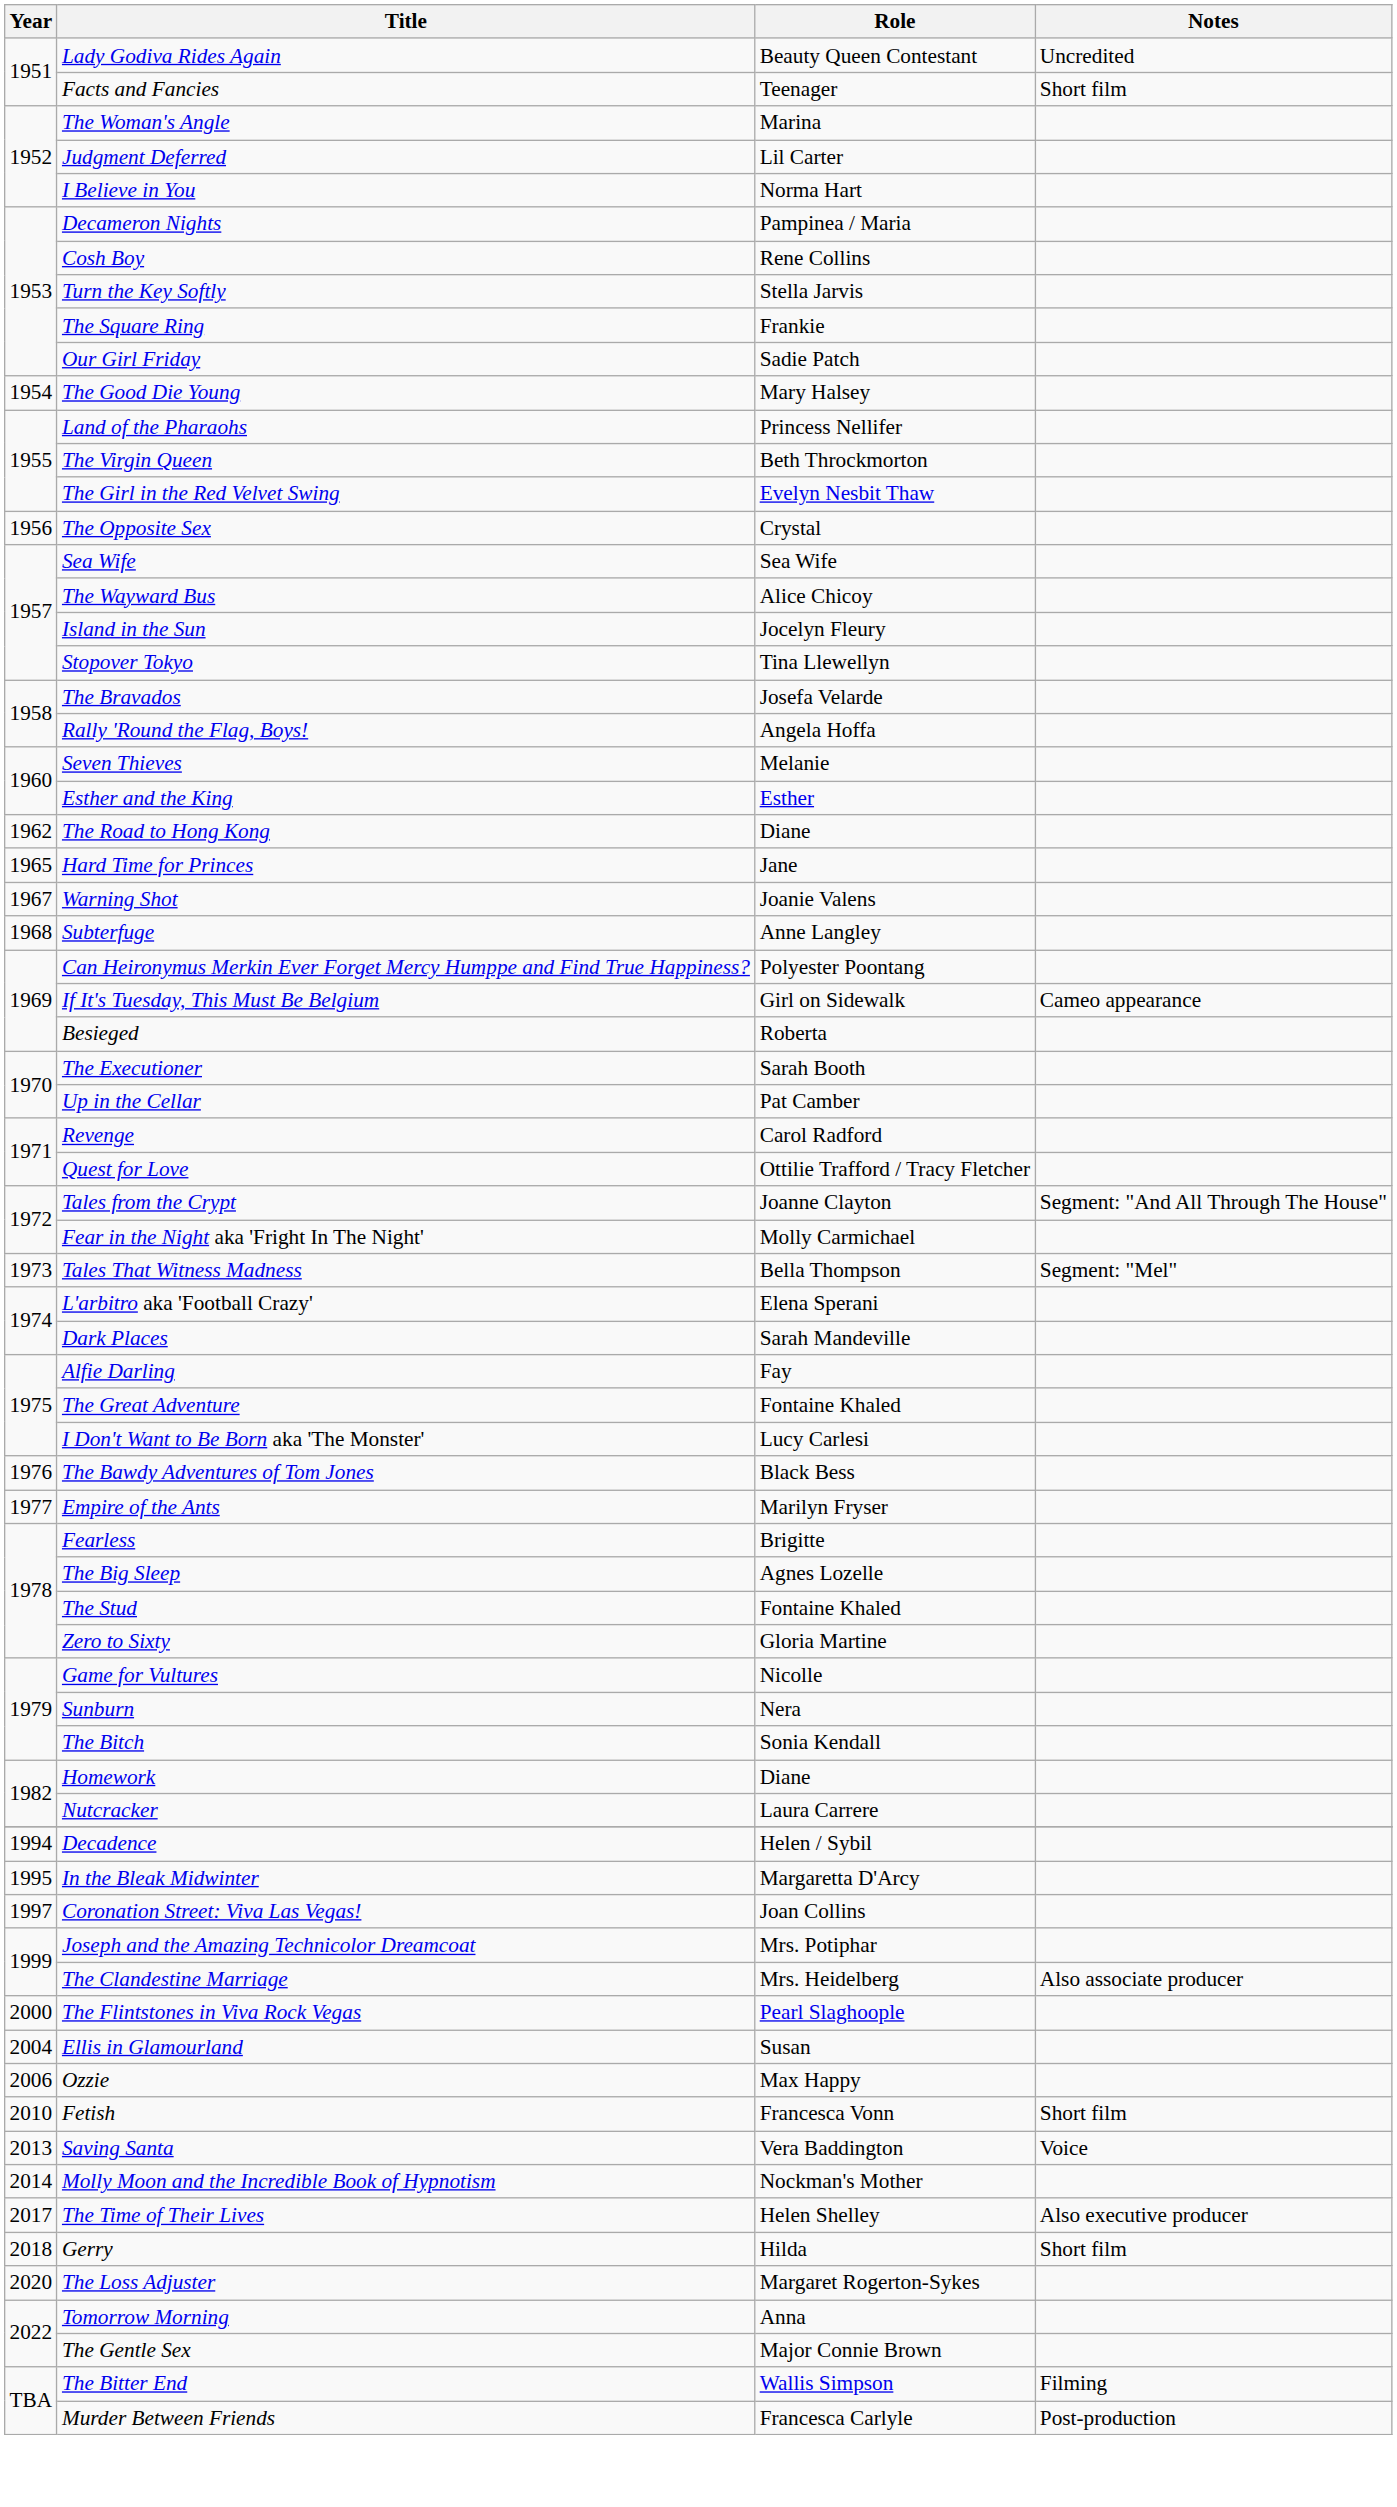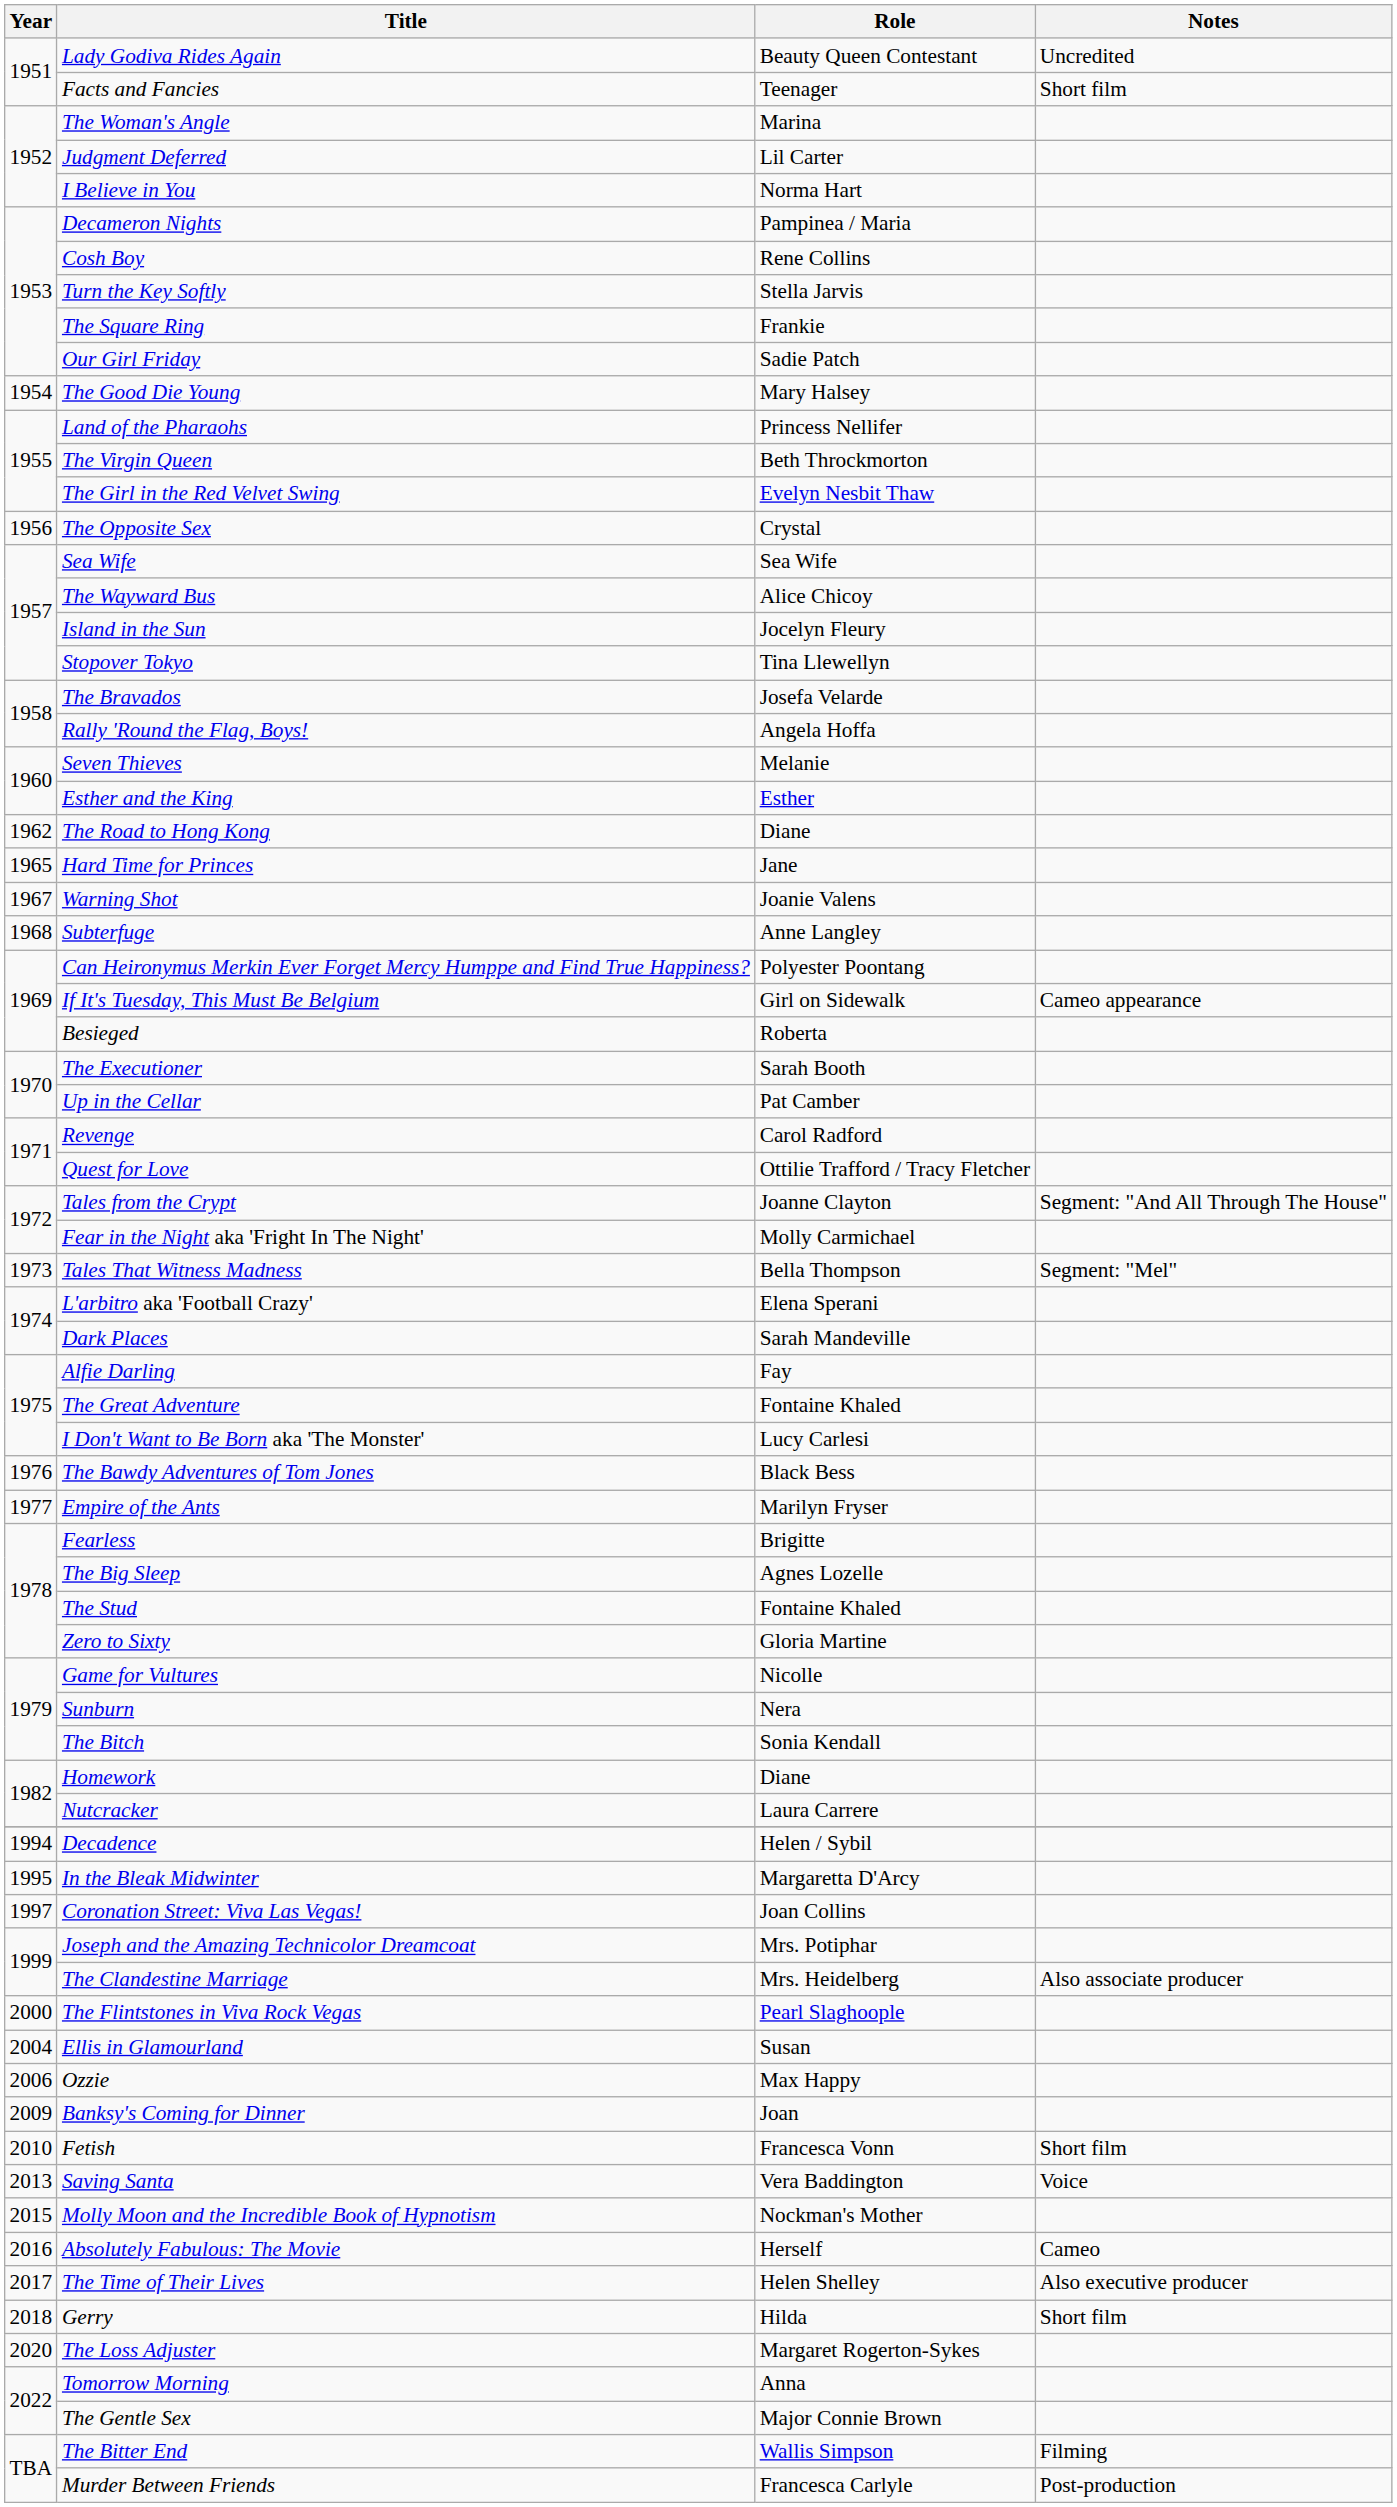+ row: 2009 | Banksy's Coming for Dinner | Joan
Molly Moon and the Incredible Book of Hypnotism | Year: 2014 -> 2015
+ row: 2016 | Absolutely Fabulous: The Movie | Herself | Cameo
